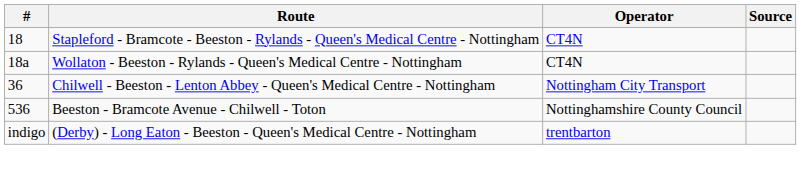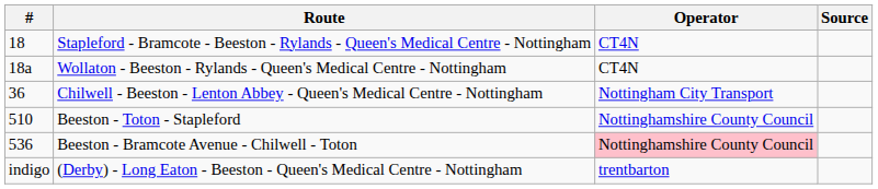+ row: 510 | Beeston - Toton - Stapleford | Nottinghamshire County Council
Beeston - Bramcote Avenue - Chilwell - Toton | Operator: no background -> pink background
